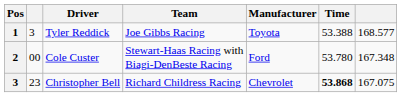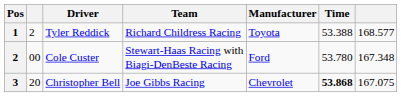Tyler Reddick | column 2: 3 -> 2
Tyler Reddick | Team: Joe Gibbs Racing -> Richard Childress Racing
Christopher Bell | column 2: 23 -> 20
Christopher Bell | Team: Richard Childress Racing -> Joe Gibbs Racing
